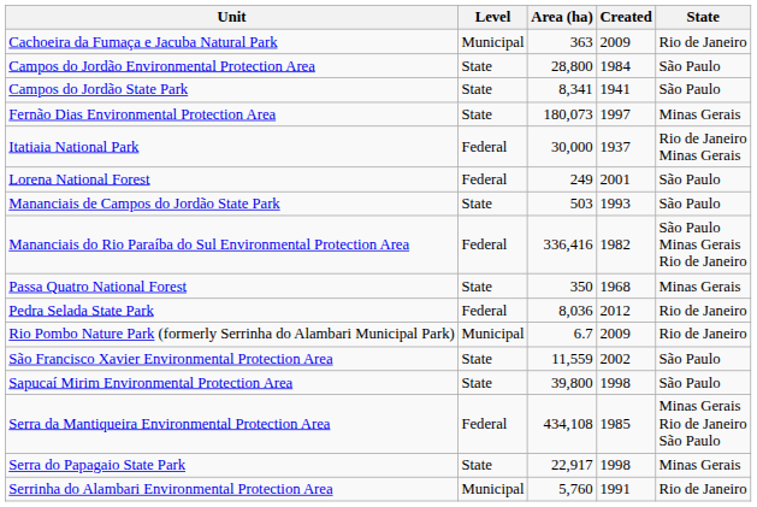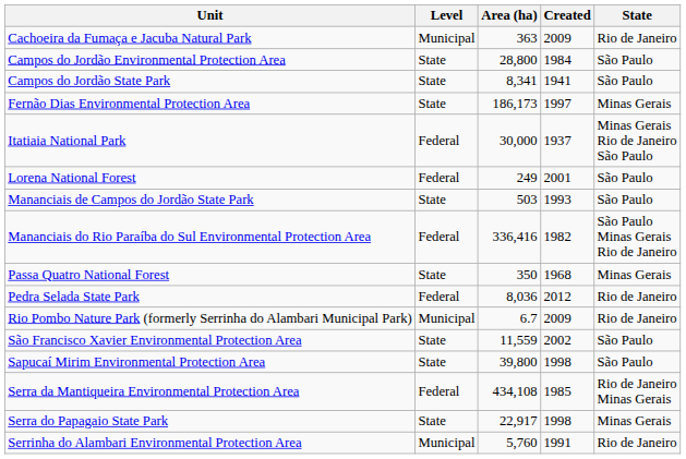Fernão Dias Environmental Protection Area | Area (ha): 180,073 -> 186,173
Itatiaia National Park | State: Rio de Janeiro Minas Gerais -> Minas Gerais Rio de Janeiro São Paulo
Serra da Mantiqueira Environmental Protection Area | State: Minas Gerais Rio de Janeiro São Paulo -> Rio de Janeiro Minas Gerais
